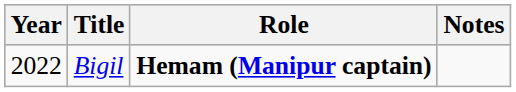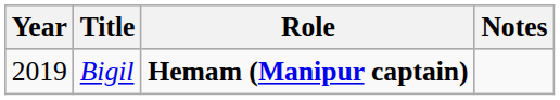Bigil | Year: 2022 -> 2019
